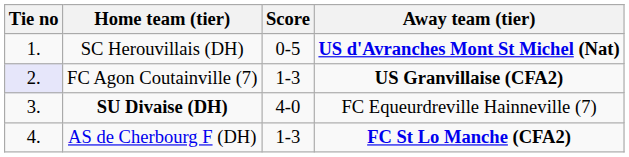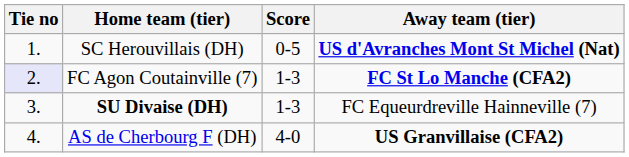FC Agon Coutainville (7) | Away team (tier): US Granvillaise (CFA2) -> FC St Lo Manche (CFA2)
SU Divaise (DH) | Score: 4-0 -> 1-3
AS de Cherbourg F (DH) | Score: 1-3 -> 4-0
AS de Cherbourg F (DH) | Away team (tier): FC St Lo Manche (CFA2) -> US Granvillaise (CFA2)
